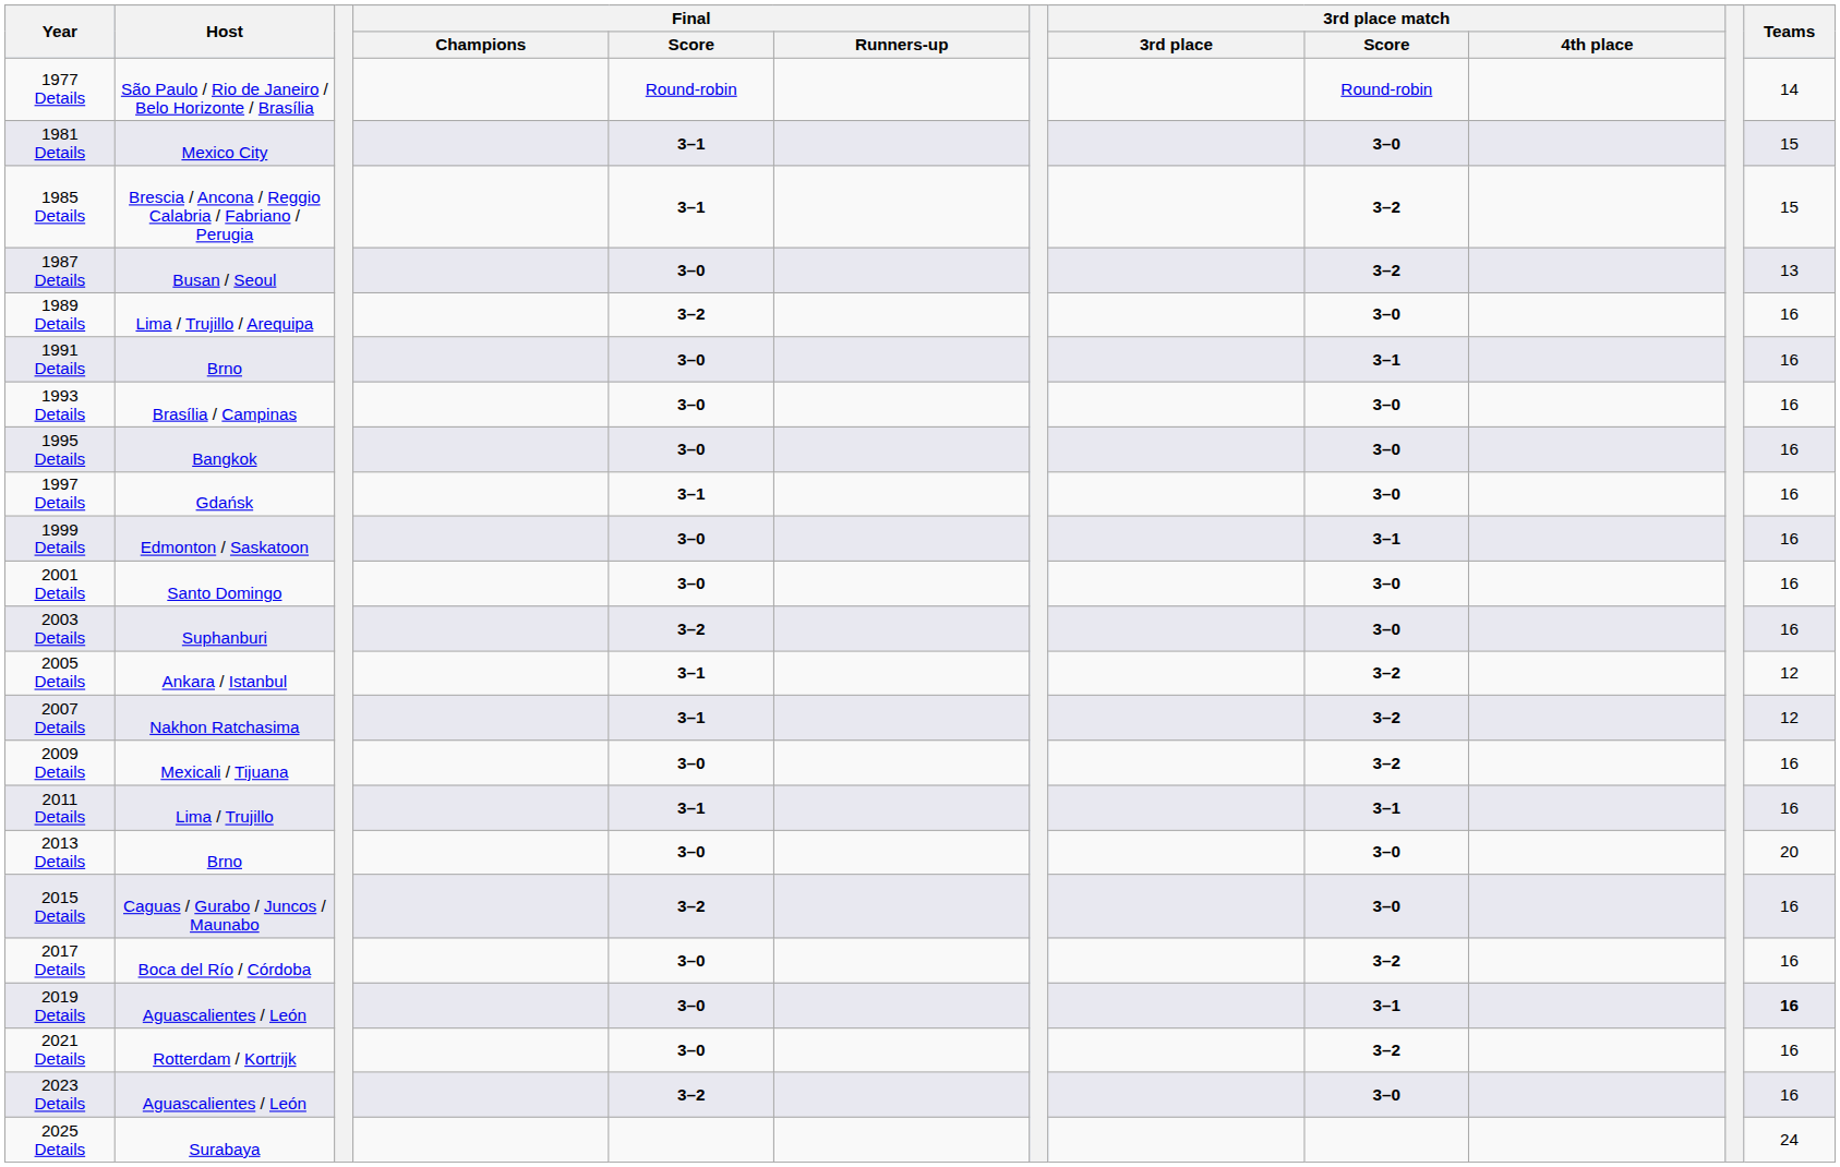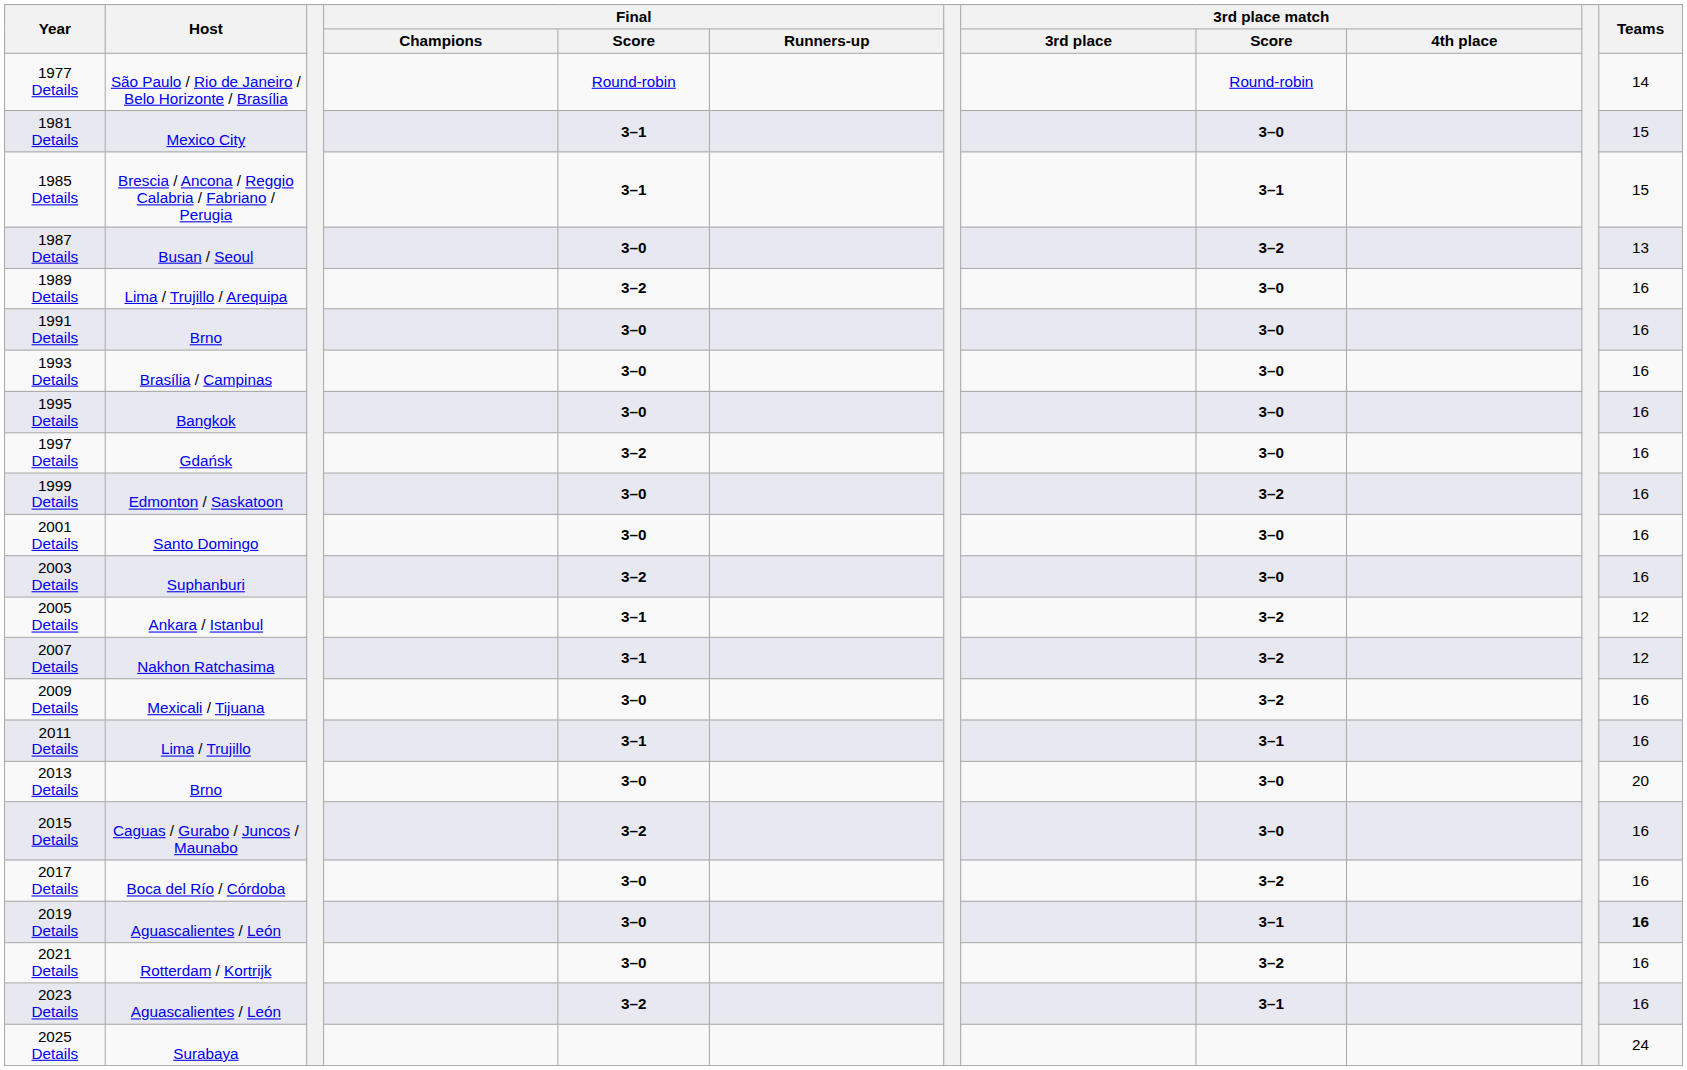1985 Details | 3rd place match / Score: 3–2 -> 3–1
1991 Details | 3rd place match / Score: 3–1 -> 3–0
1997 Details | Final / Score: 3–1 -> 3–2
1999 Details | 3rd place match / Score: 3–1 -> 3–2
2023 Details | 3rd place match / Score: 3–0 -> 3–1
